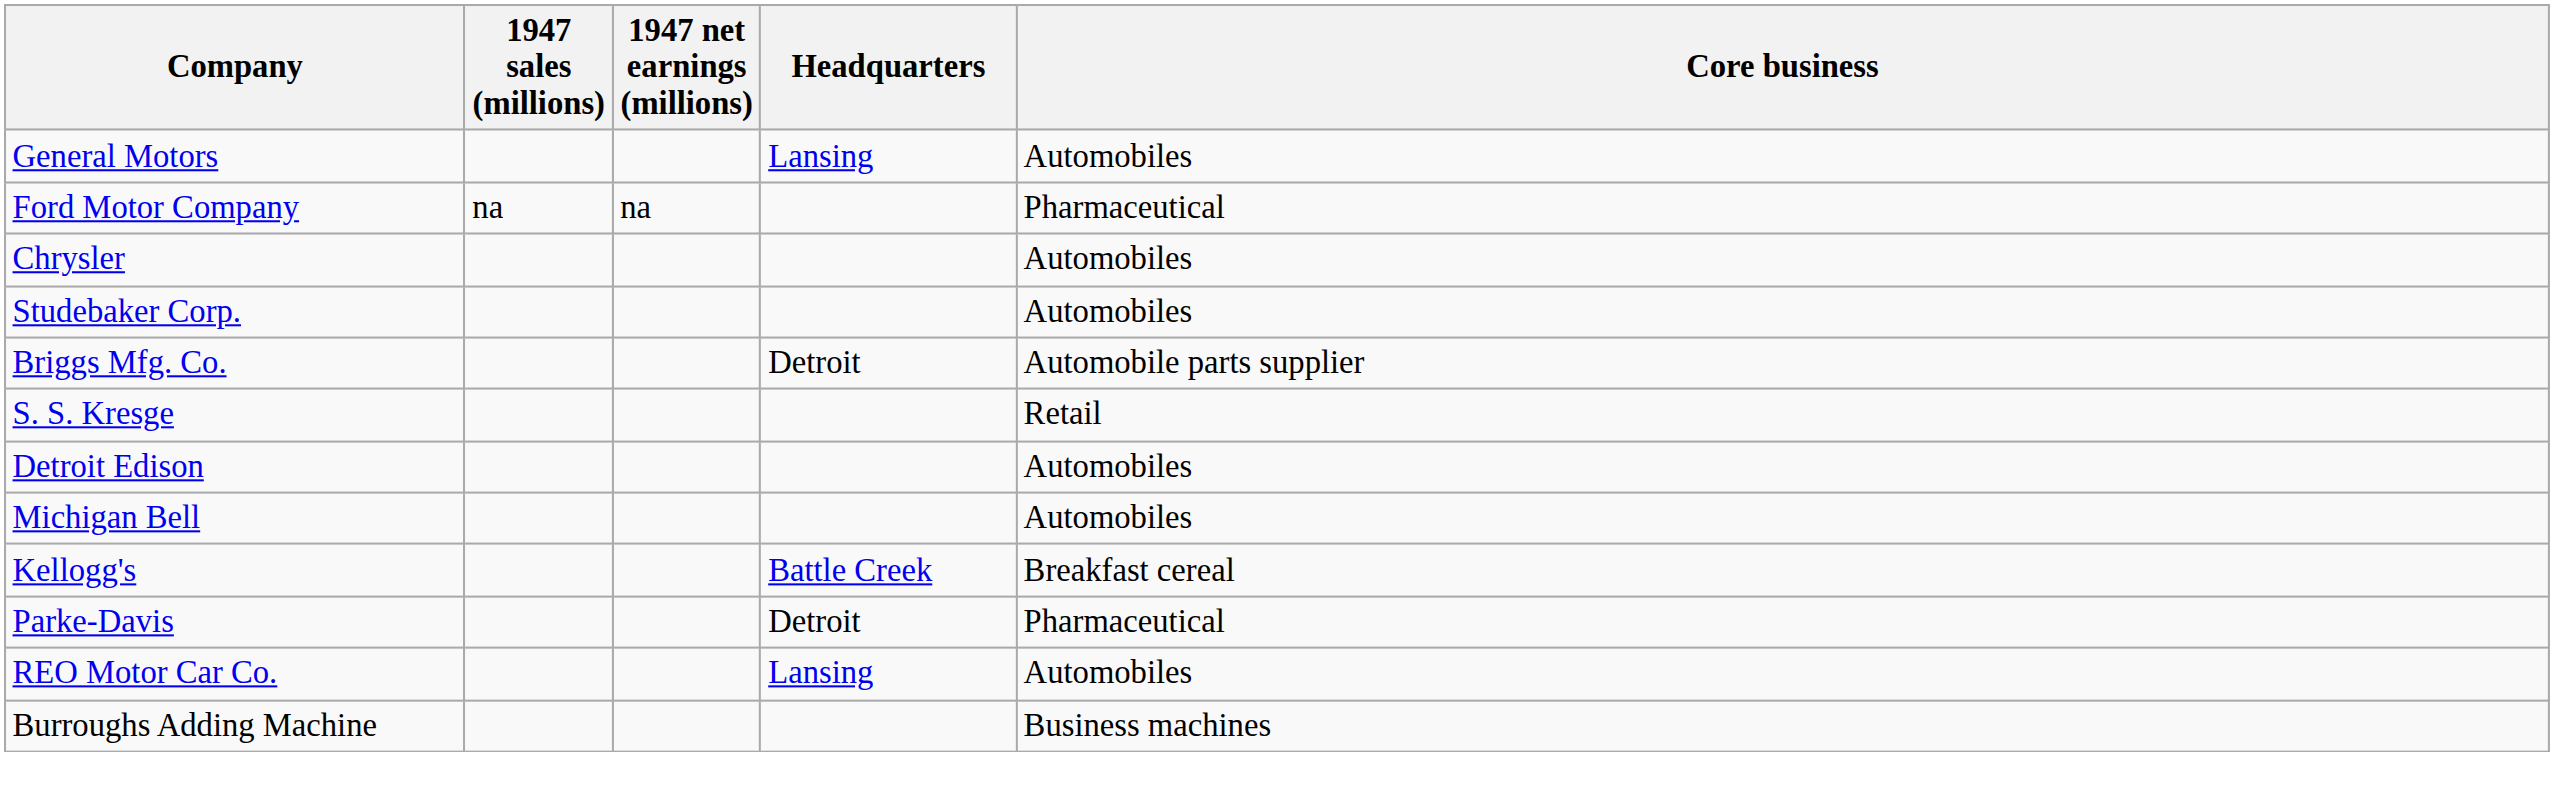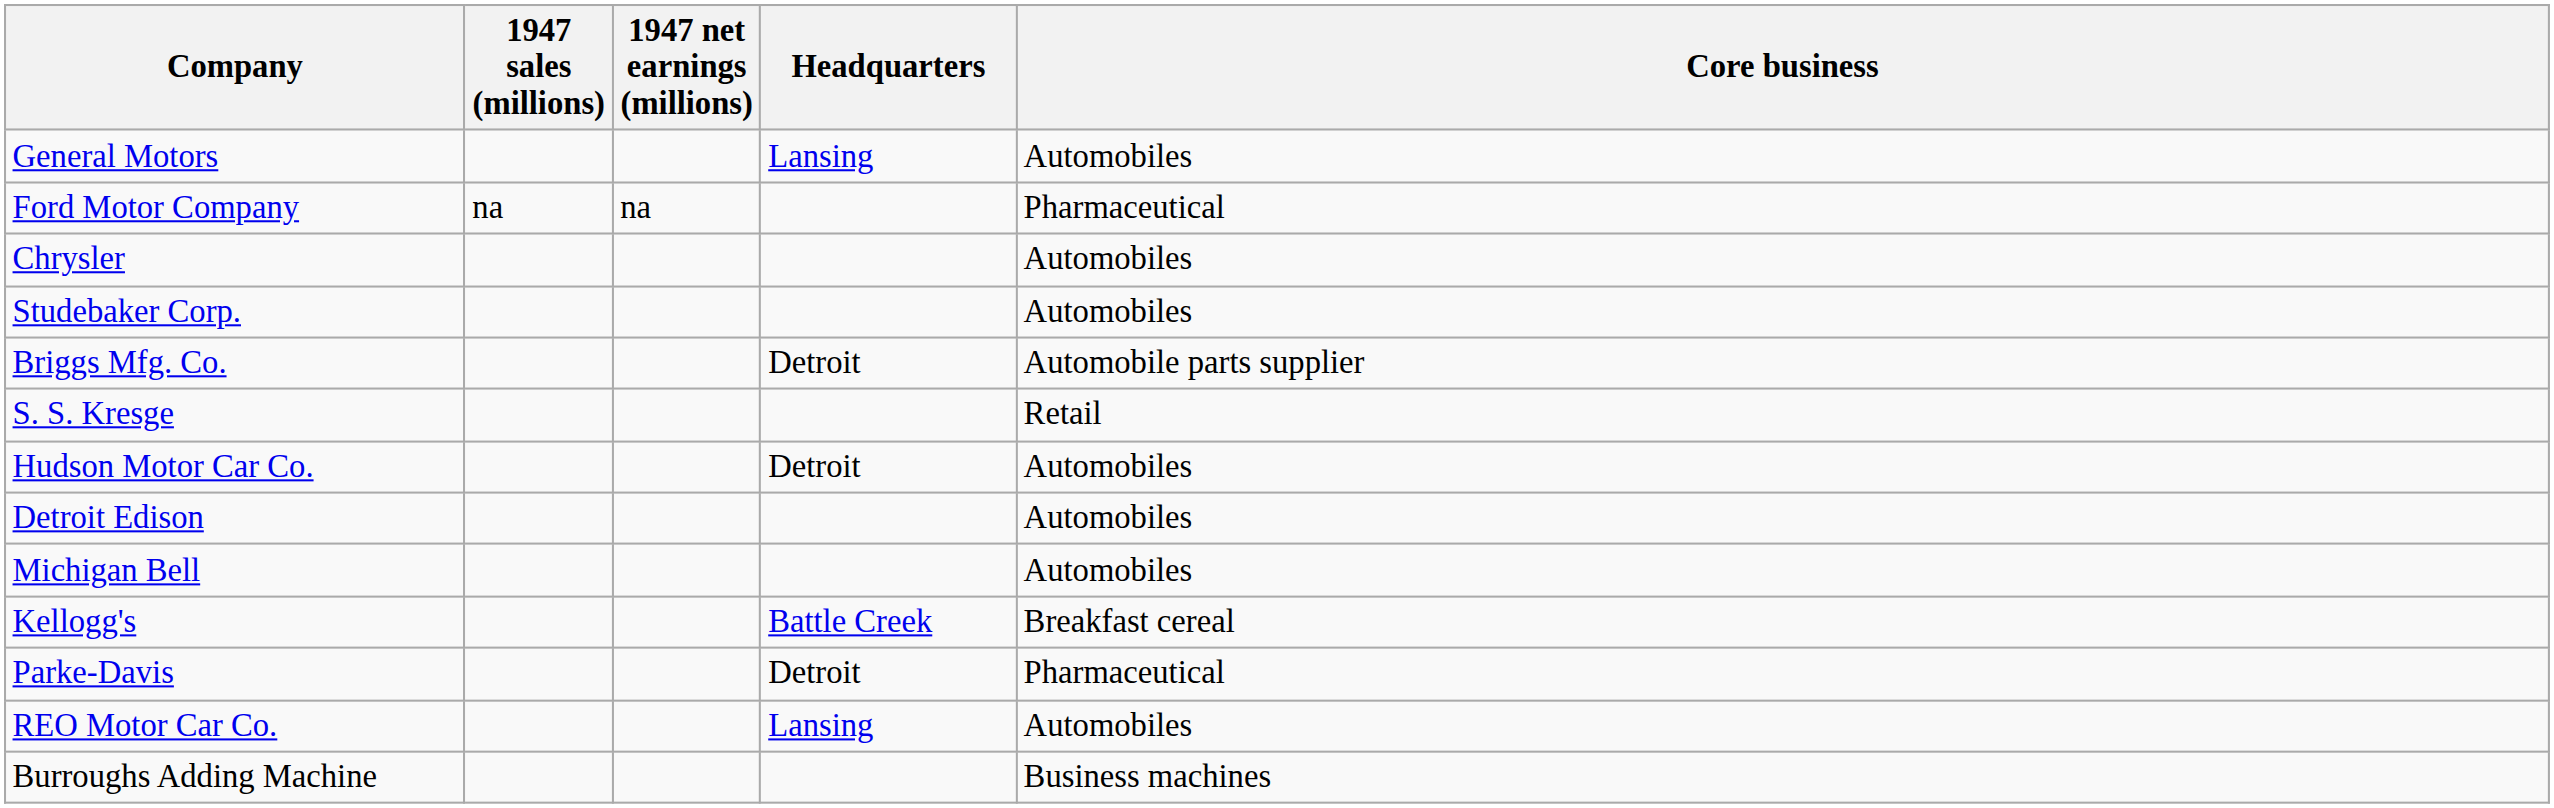+ row: Hudson Motor Car Co. | Detroit | Automobiles
